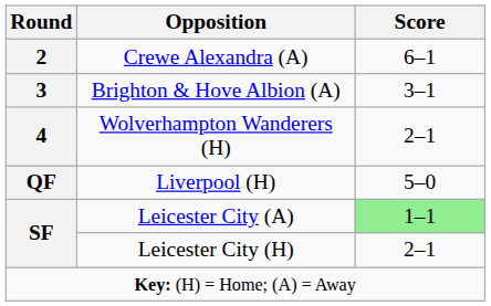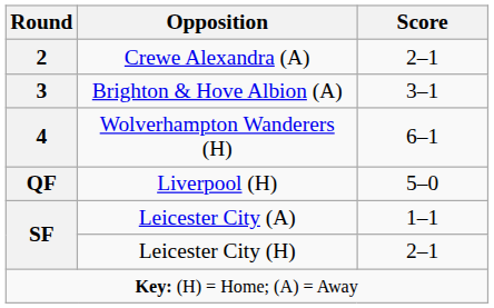Crewe Alexandra (A) | Score: 6–1 -> 2–1
Wolverhampton Wanderers (H) | Score: 2–1 -> 6–1
Leicester City (A) | Score: lightgreen background -> no background
